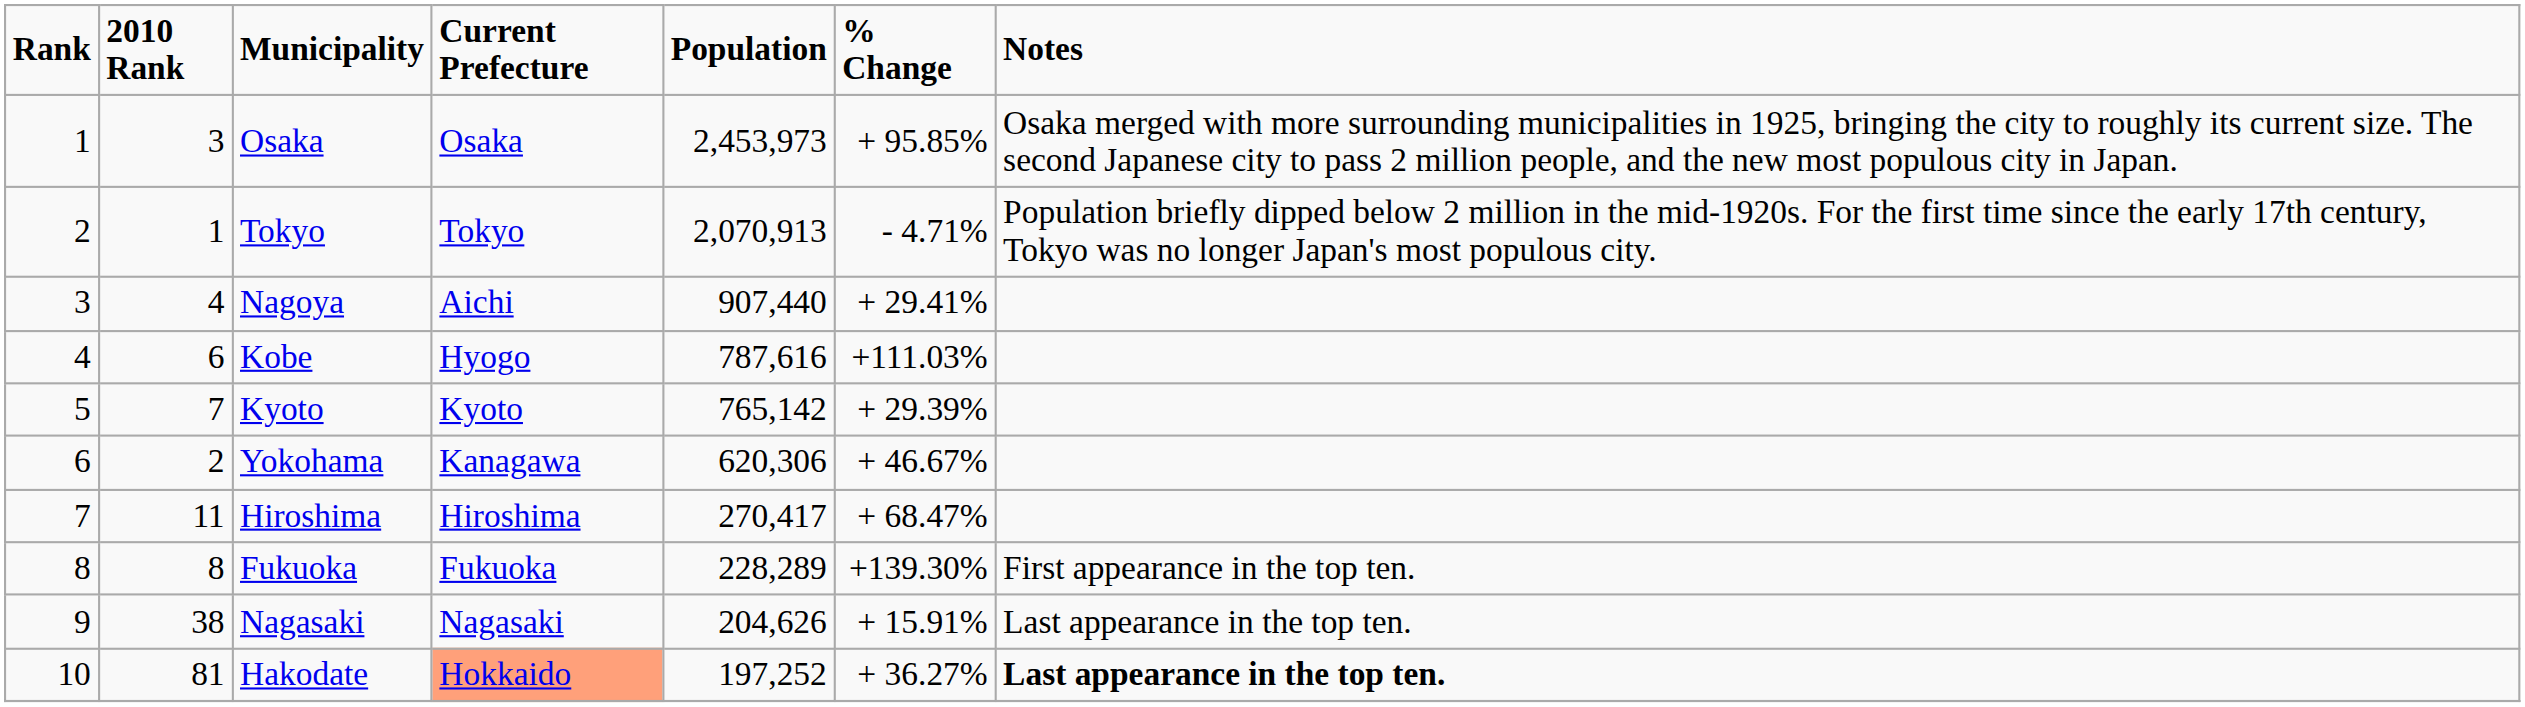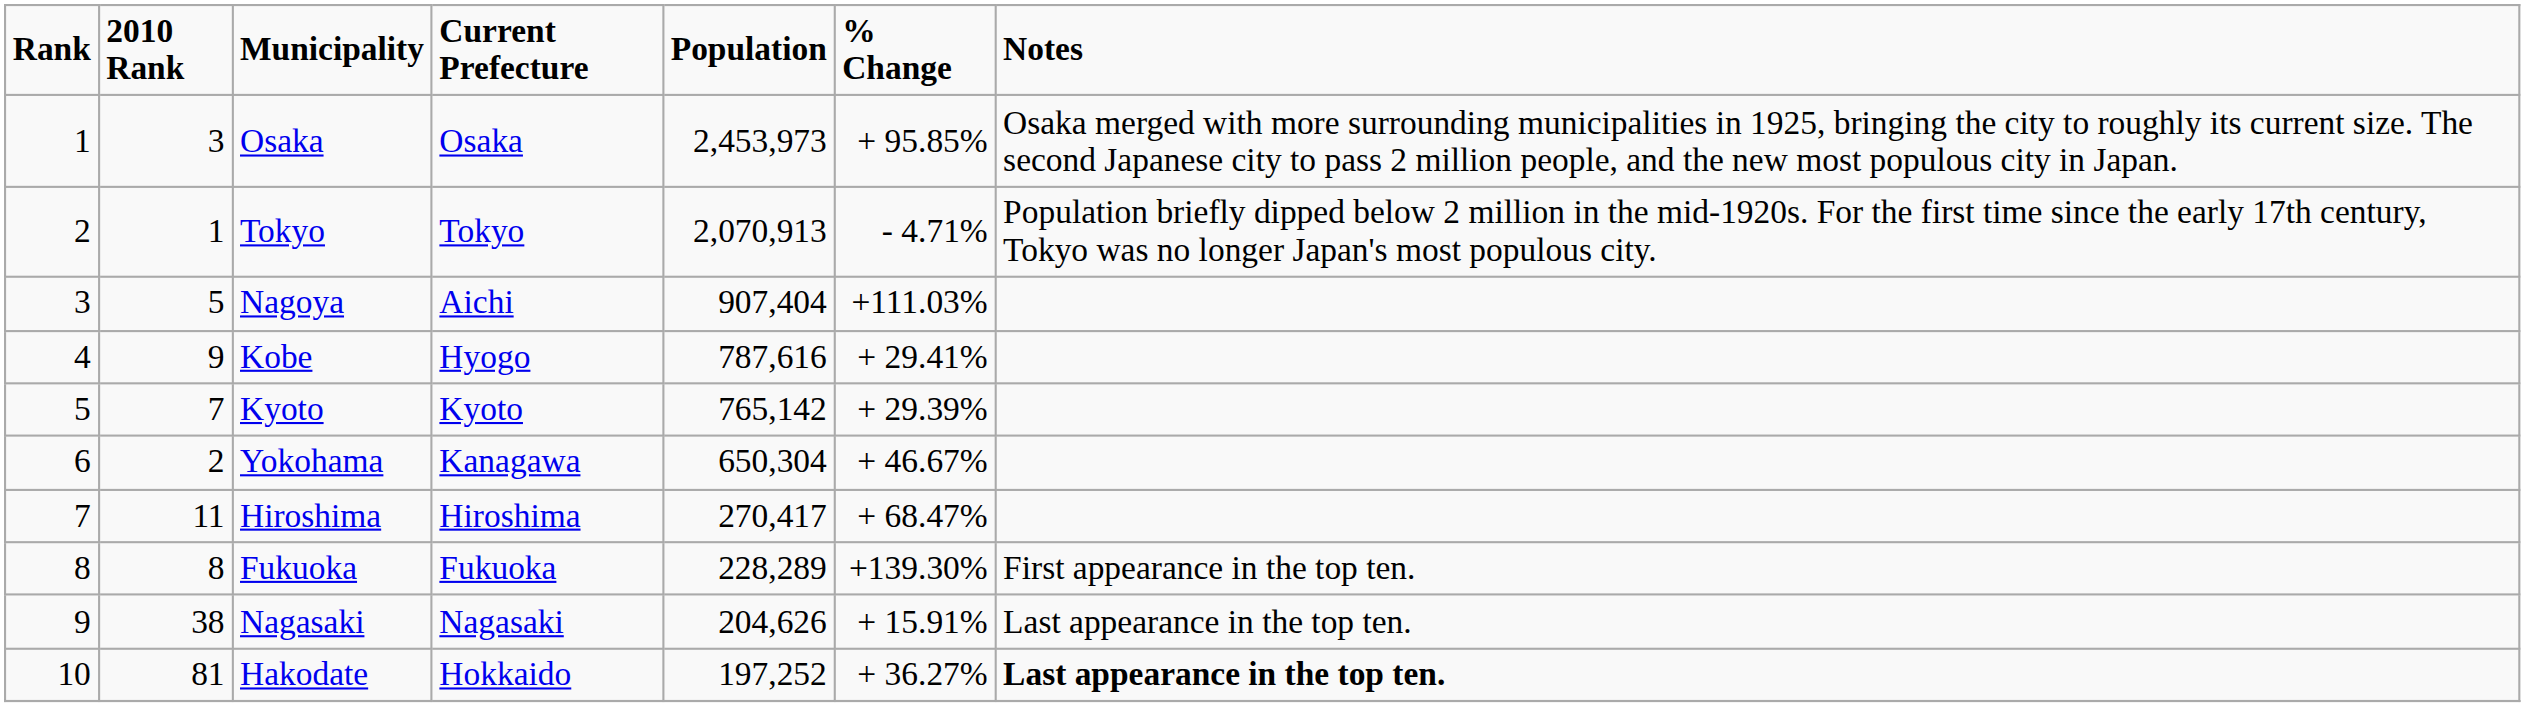Nagoya | 2010 Rank: 4 -> 5
Nagoya | Population: 907,440 -> 907,404
Nagoya | % Change: + 29.41% -> +111.03%
Kobe | 2010 Rank: 6 -> 9
Kobe | % Change: +111.03% -> + 29.41%
Yokohama | Population: 620,306 -> 650,304
Hakodate | Current Prefecture: lightsalmon background -> no background
